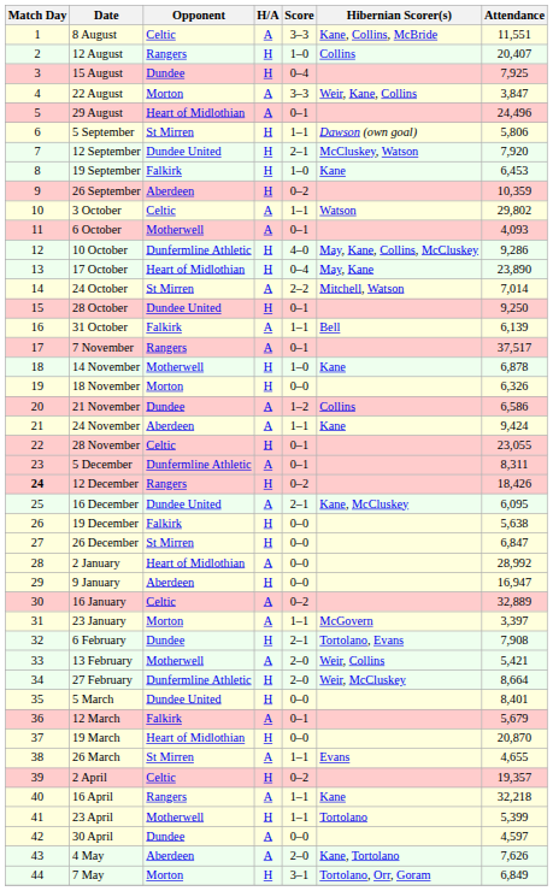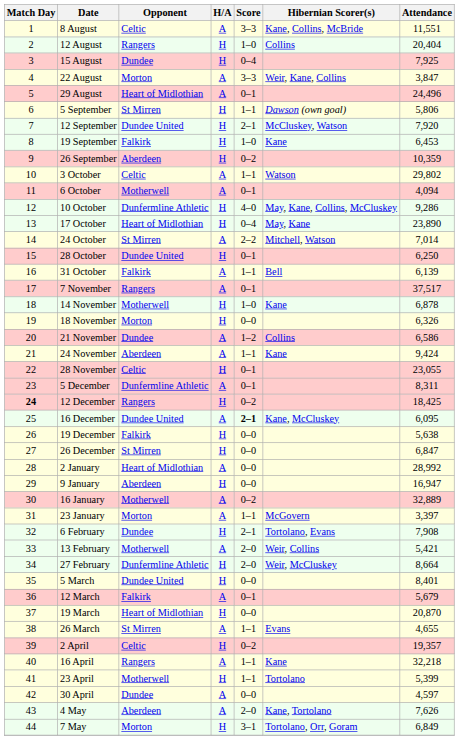12 August | Attendance: 20,407 -> 20,404
6 October | Attendance: 4,093 -> 4,094
28 October | Attendance: 9,250 -> 6,250
12 December | Attendance: 18,426 -> 18,425
16 December | Score: normal -> bold
16 January | Opponent: Celtic -> Motherwell
